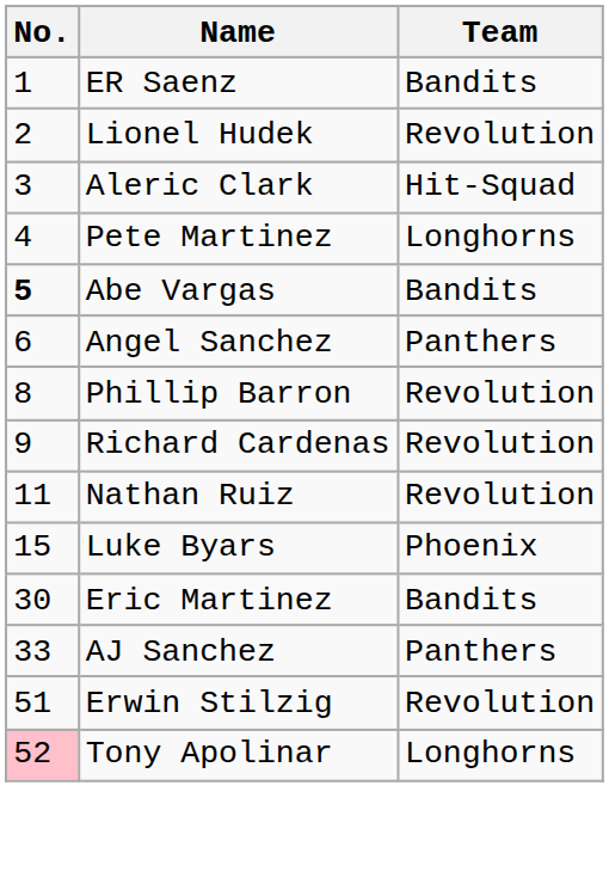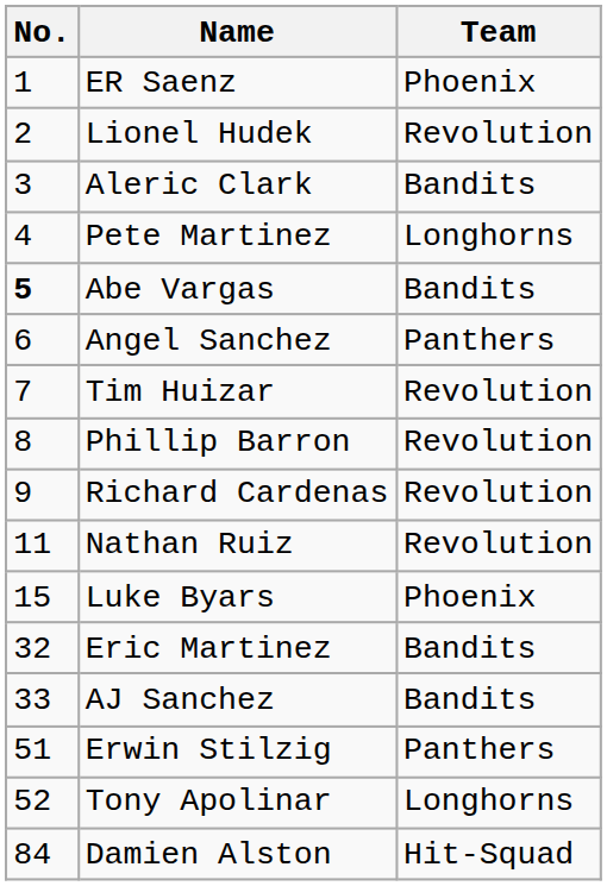ER Saenz | Team: Bandits -> Phoenix
Aleric Clark | Team: Hit-Squad -> Bandits
+ row: 7 | Tim Huizar | Revolution
Eric Martinez | No.: 30 -> 32
AJ Sanchez | Team: Panthers -> Bandits
Erwin Stilzig | Team: Revolution -> Panthers
Tony Apolinar | No.: pink background -> no background
+ row: 84 | Damien Alston | Hit-Squad
